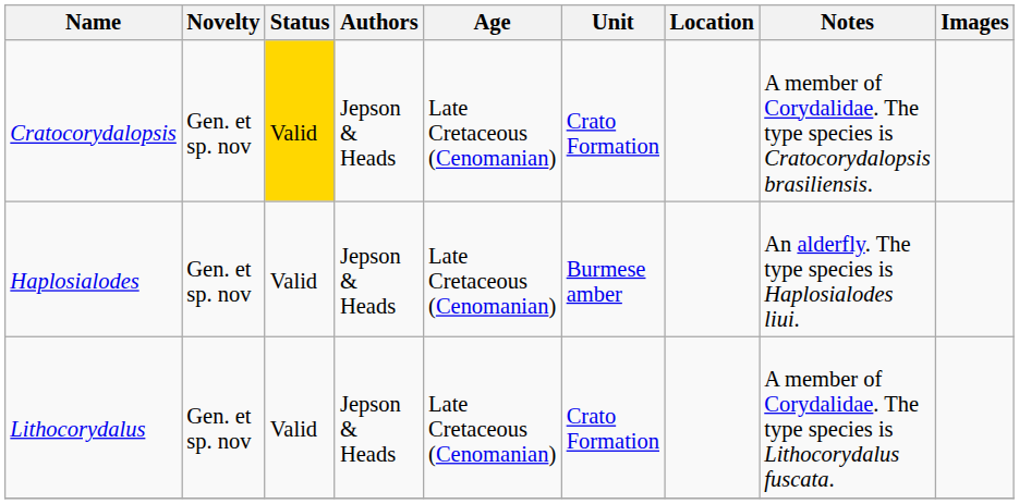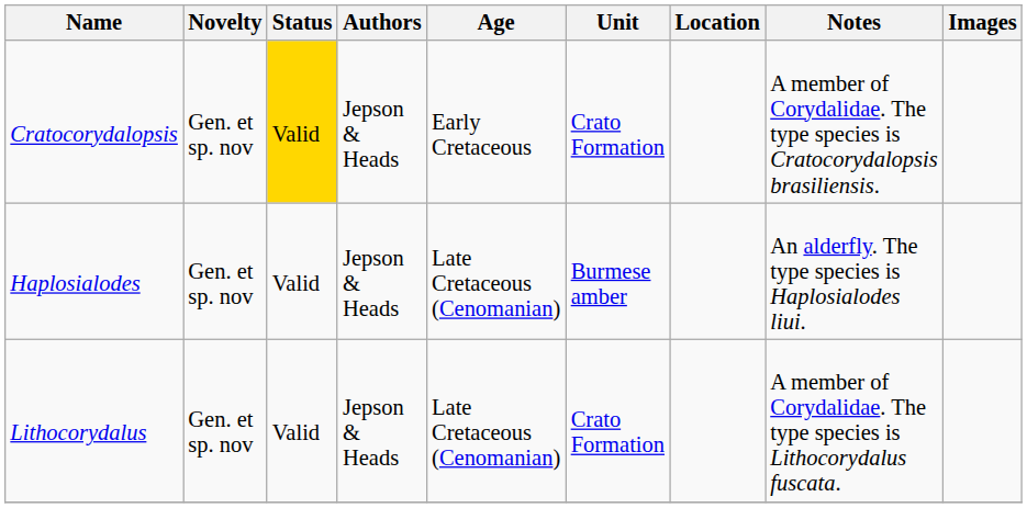Cratocorydalopsis | Age: Late Cretaceous (Cenomanian) -> Early Cretaceous
